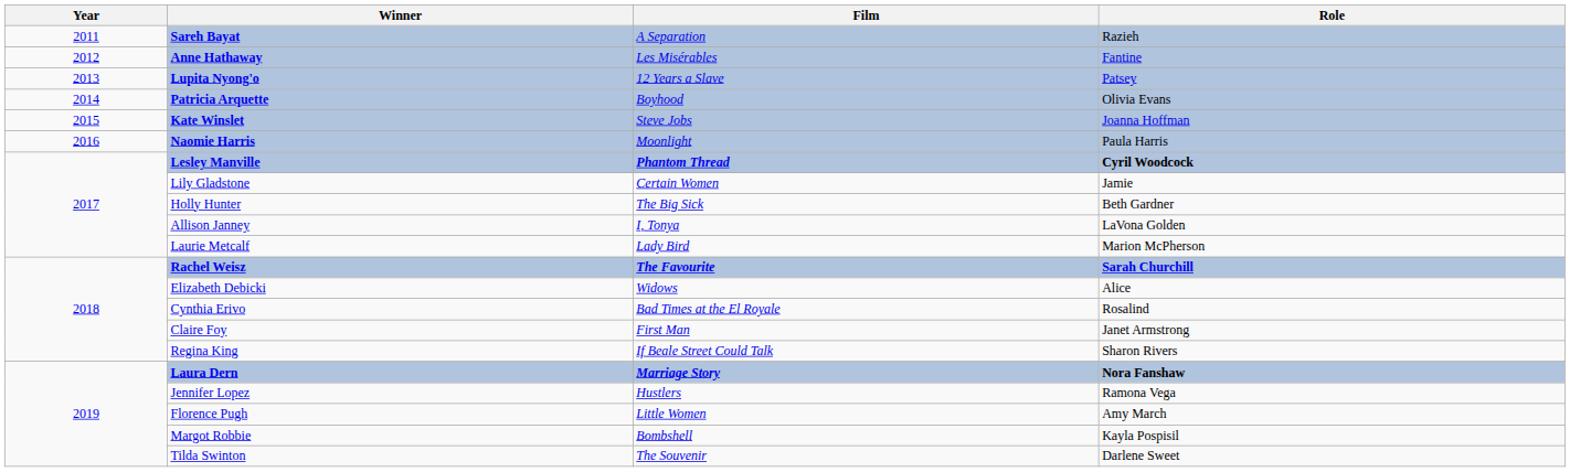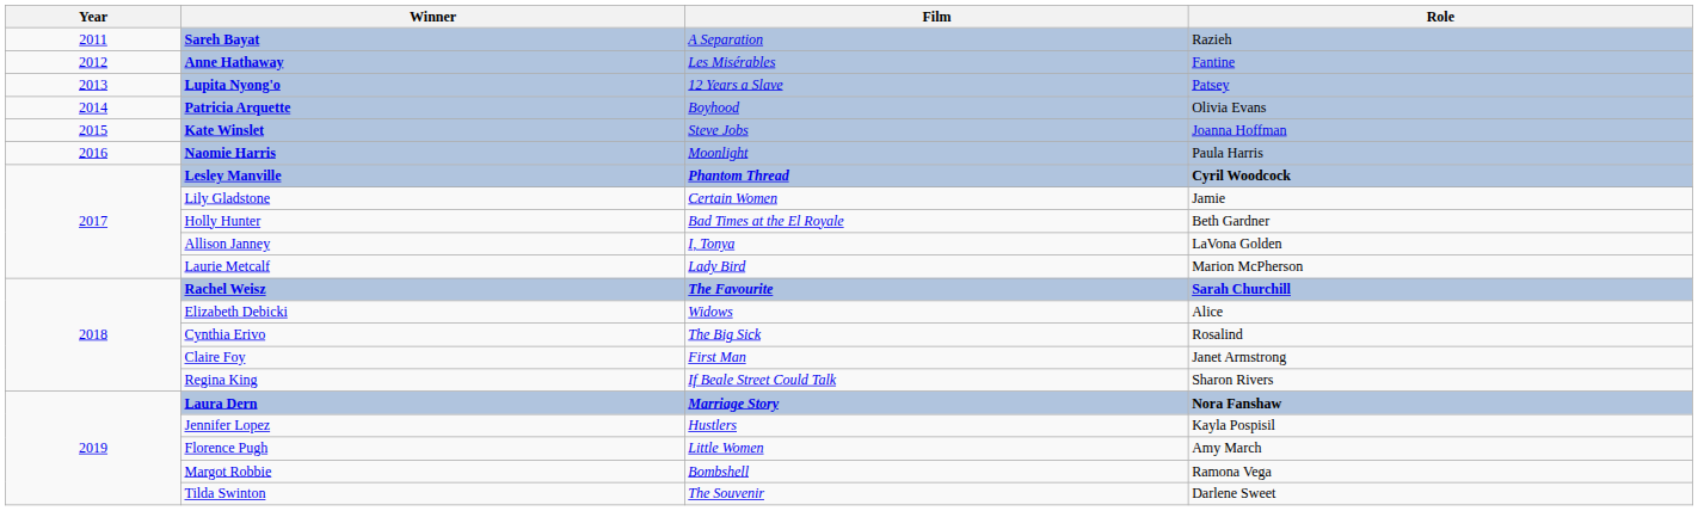Holly Hunter | Film: The Big Sick -> Bad Times at the El Royale
Cynthia Erivo | Film: Bad Times at the El Royale -> The Big Sick
Jennifer Lopez | Role: Ramona Vega -> Kayla Pospisil
Margot Robbie | Role: Kayla Pospisil -> Ramona Vega
